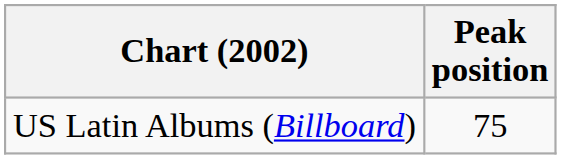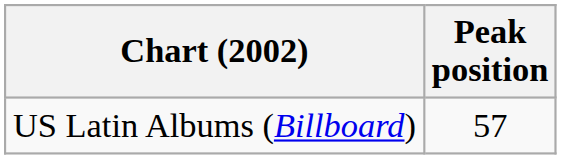US Latin Albums (Billboard) | Peak position: 75 -> 57
